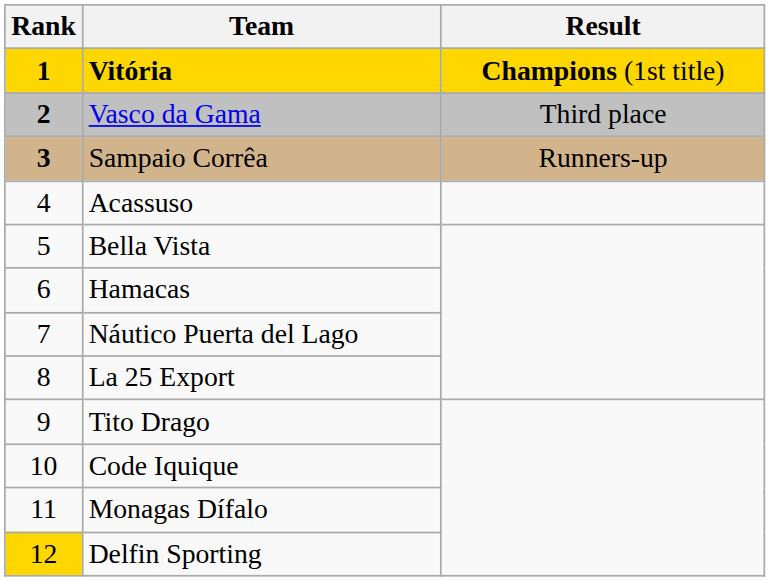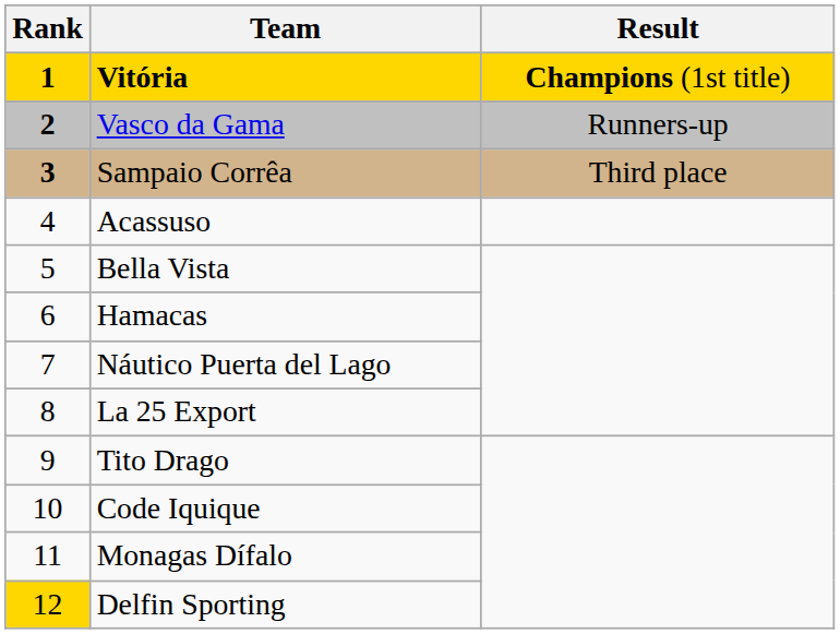Vasco da Gama | Result: Third place -> Runners-up
Sampaio Corrêa | Result: Runners-up -> Third place
